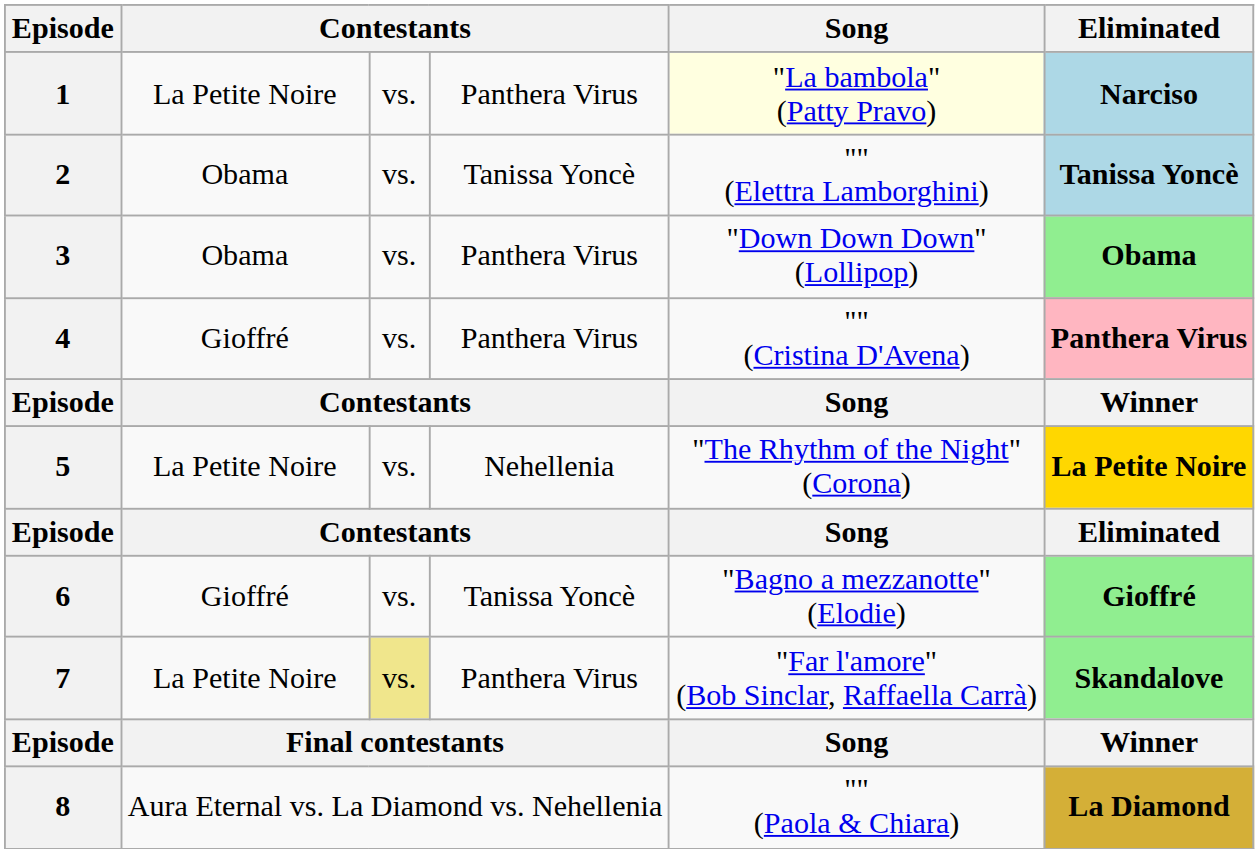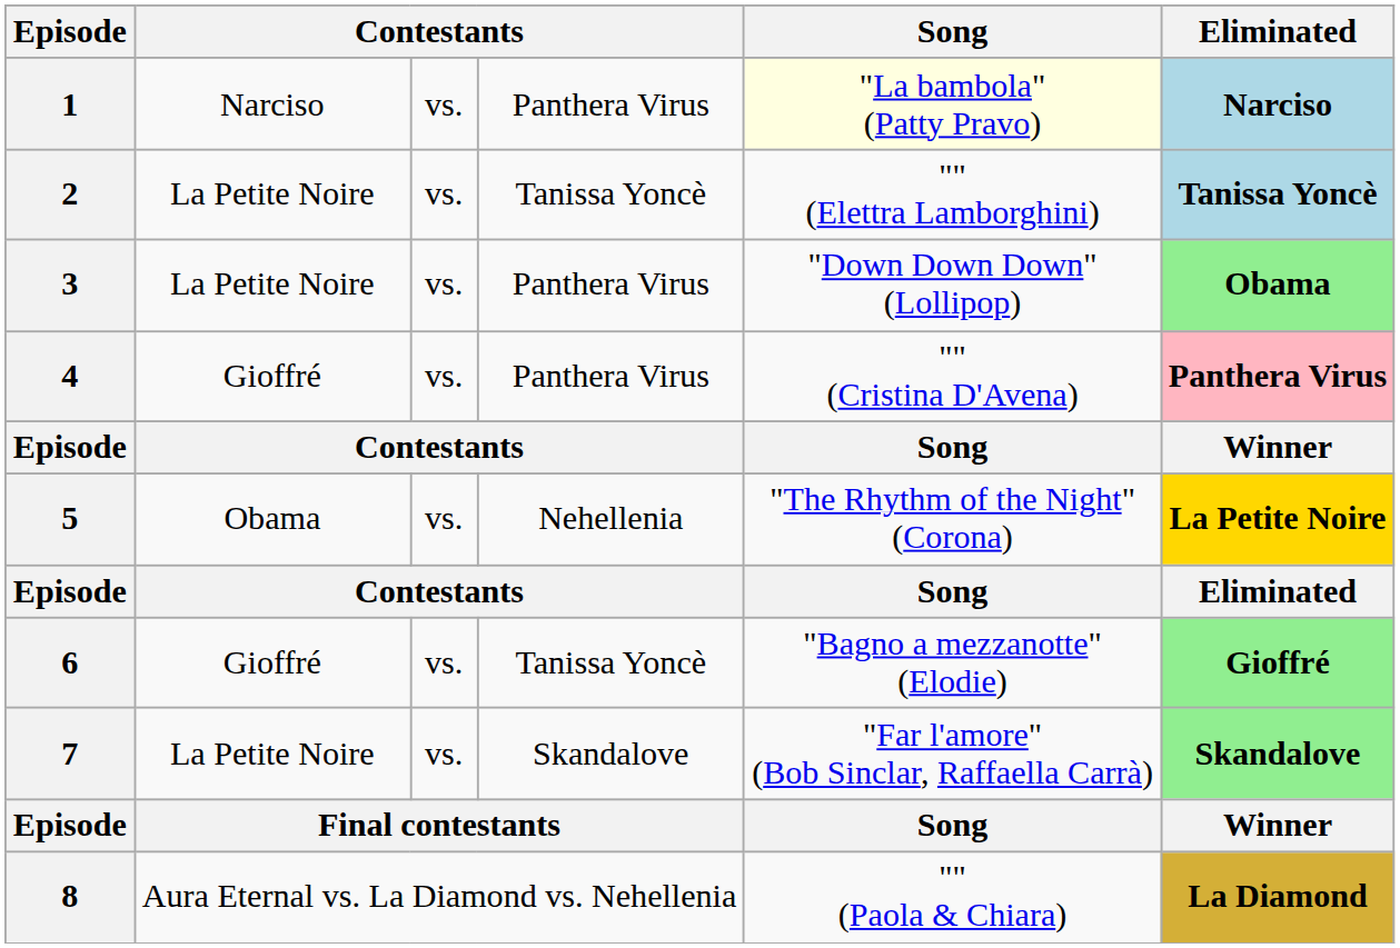1 | column 2: La Petite Noire -> Narciso
2 | column 2: Obama -> La Petite Noire
3 | column 2: Obama -> La Petite Noire
5 | column 2: La Petite Noire -> Obama
7 | column 3: khaki background -> no background
7 | column 4: Panthera Virus -> Skandalove
